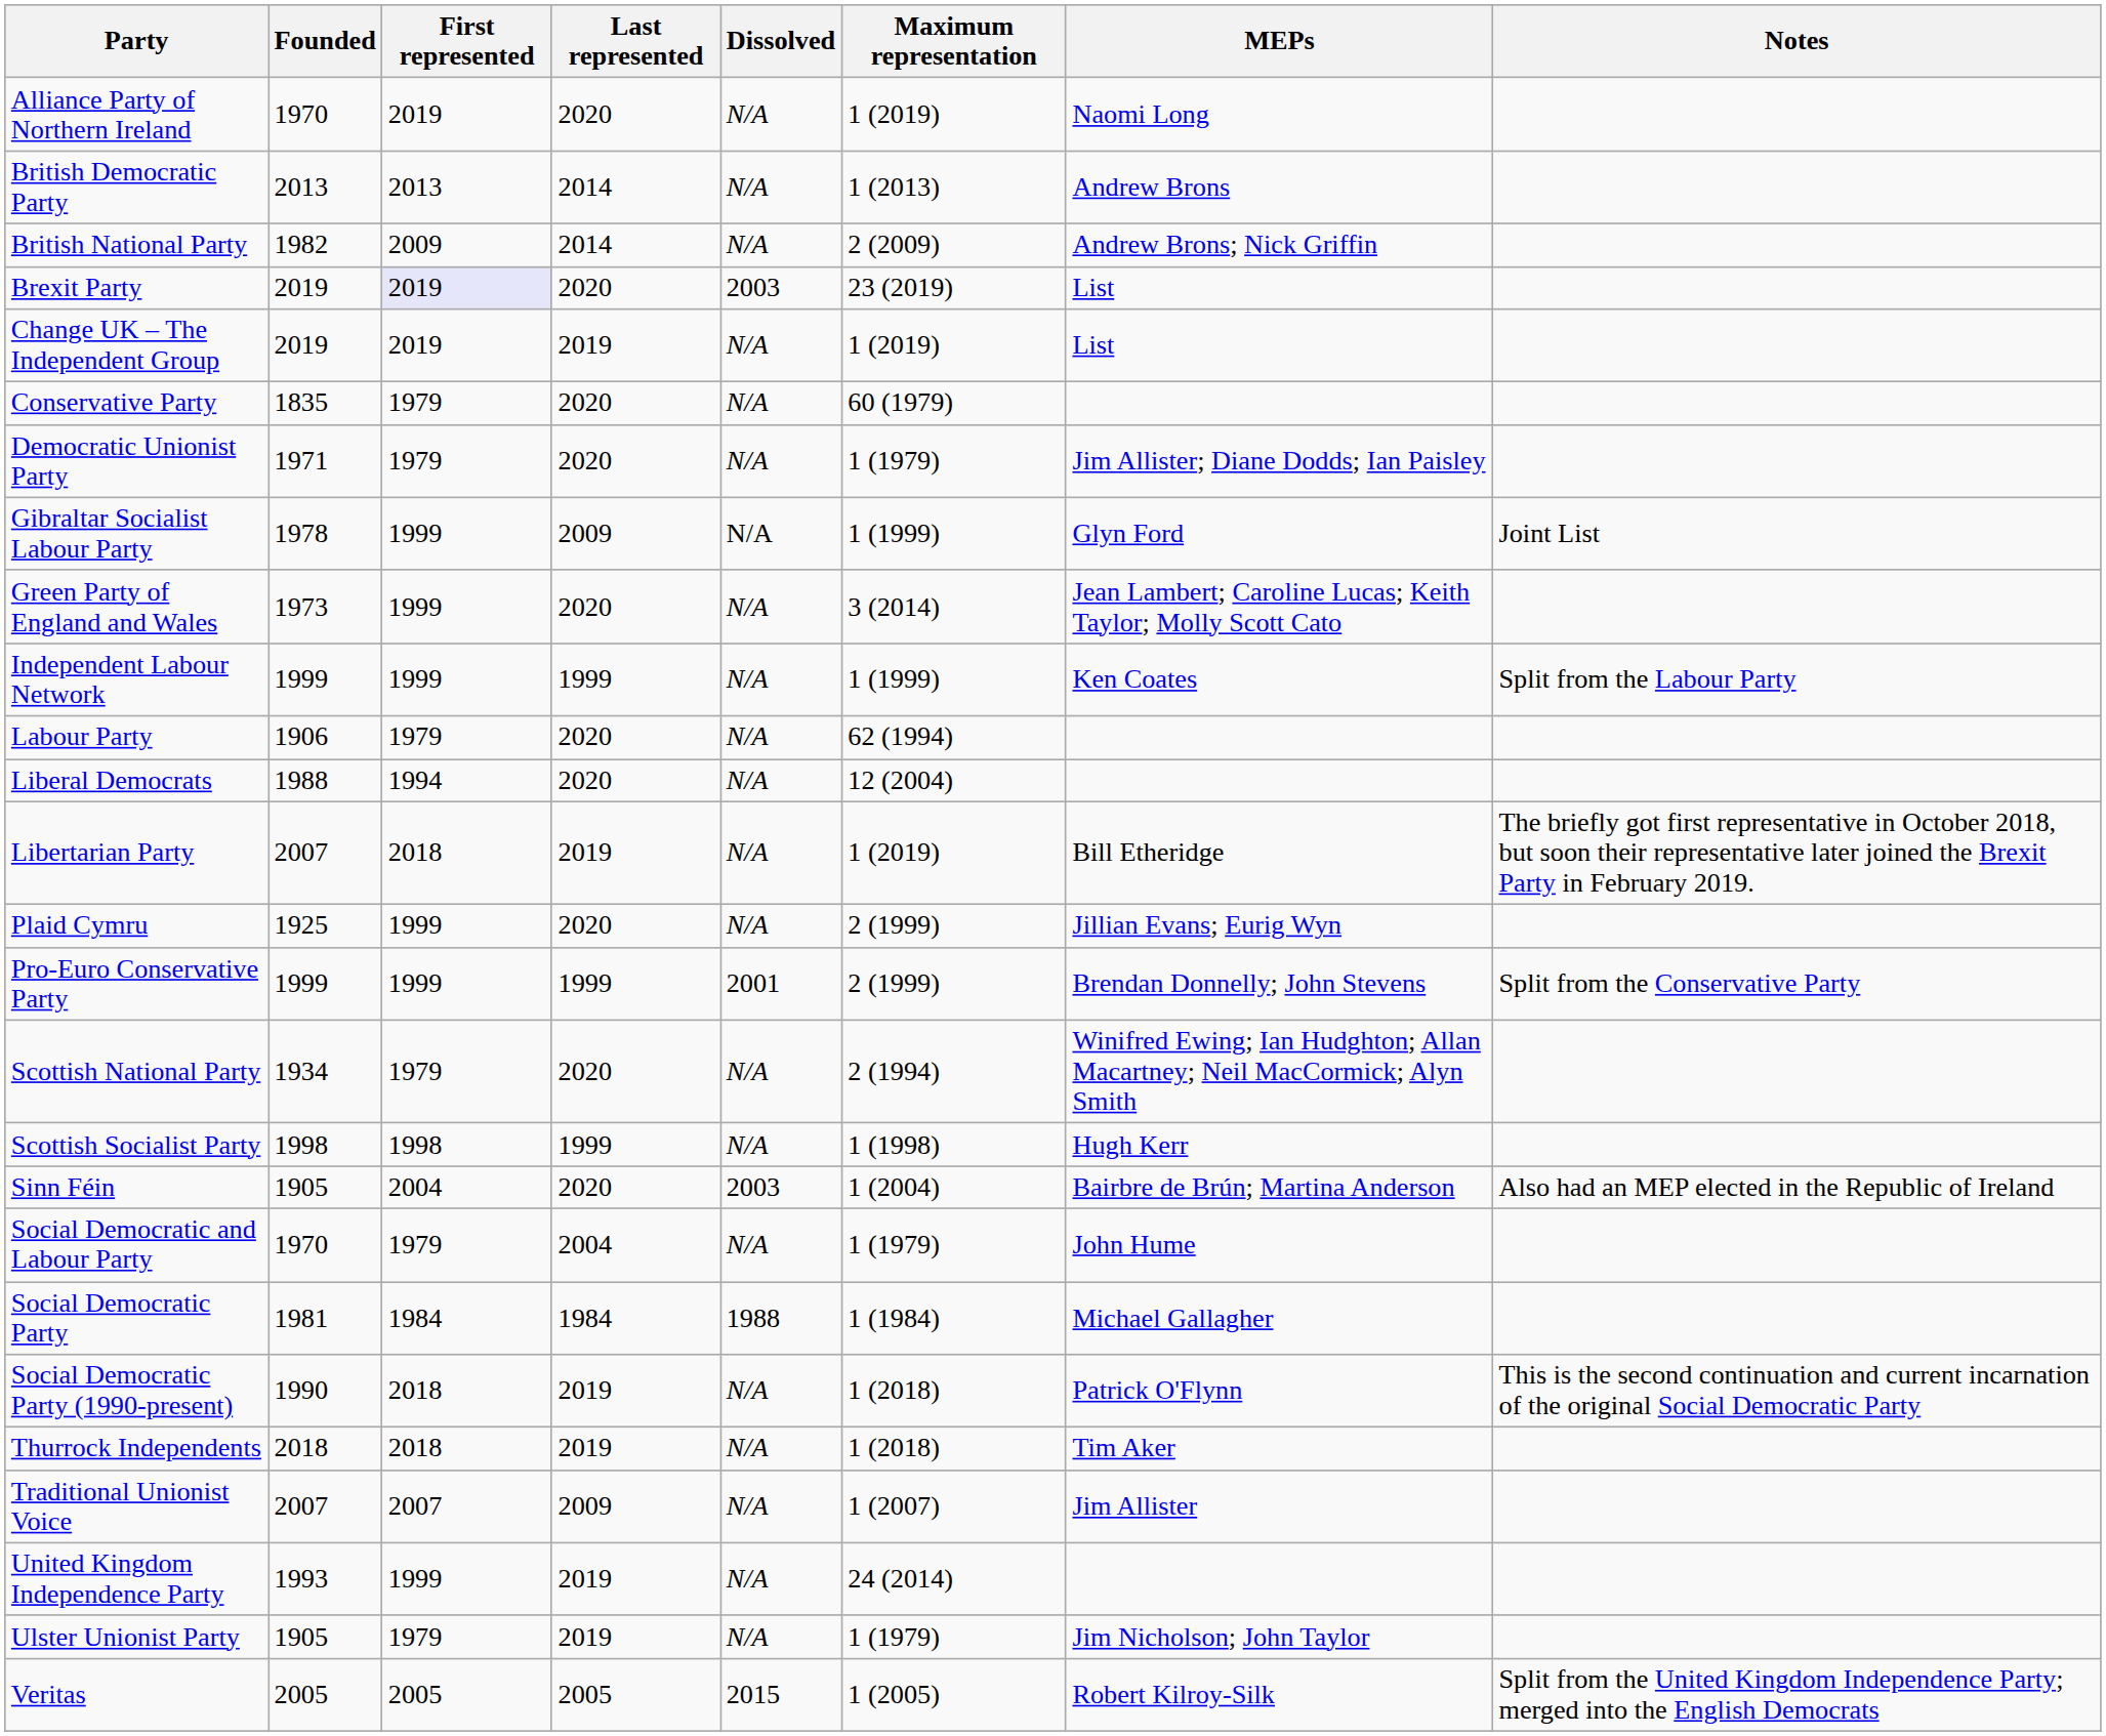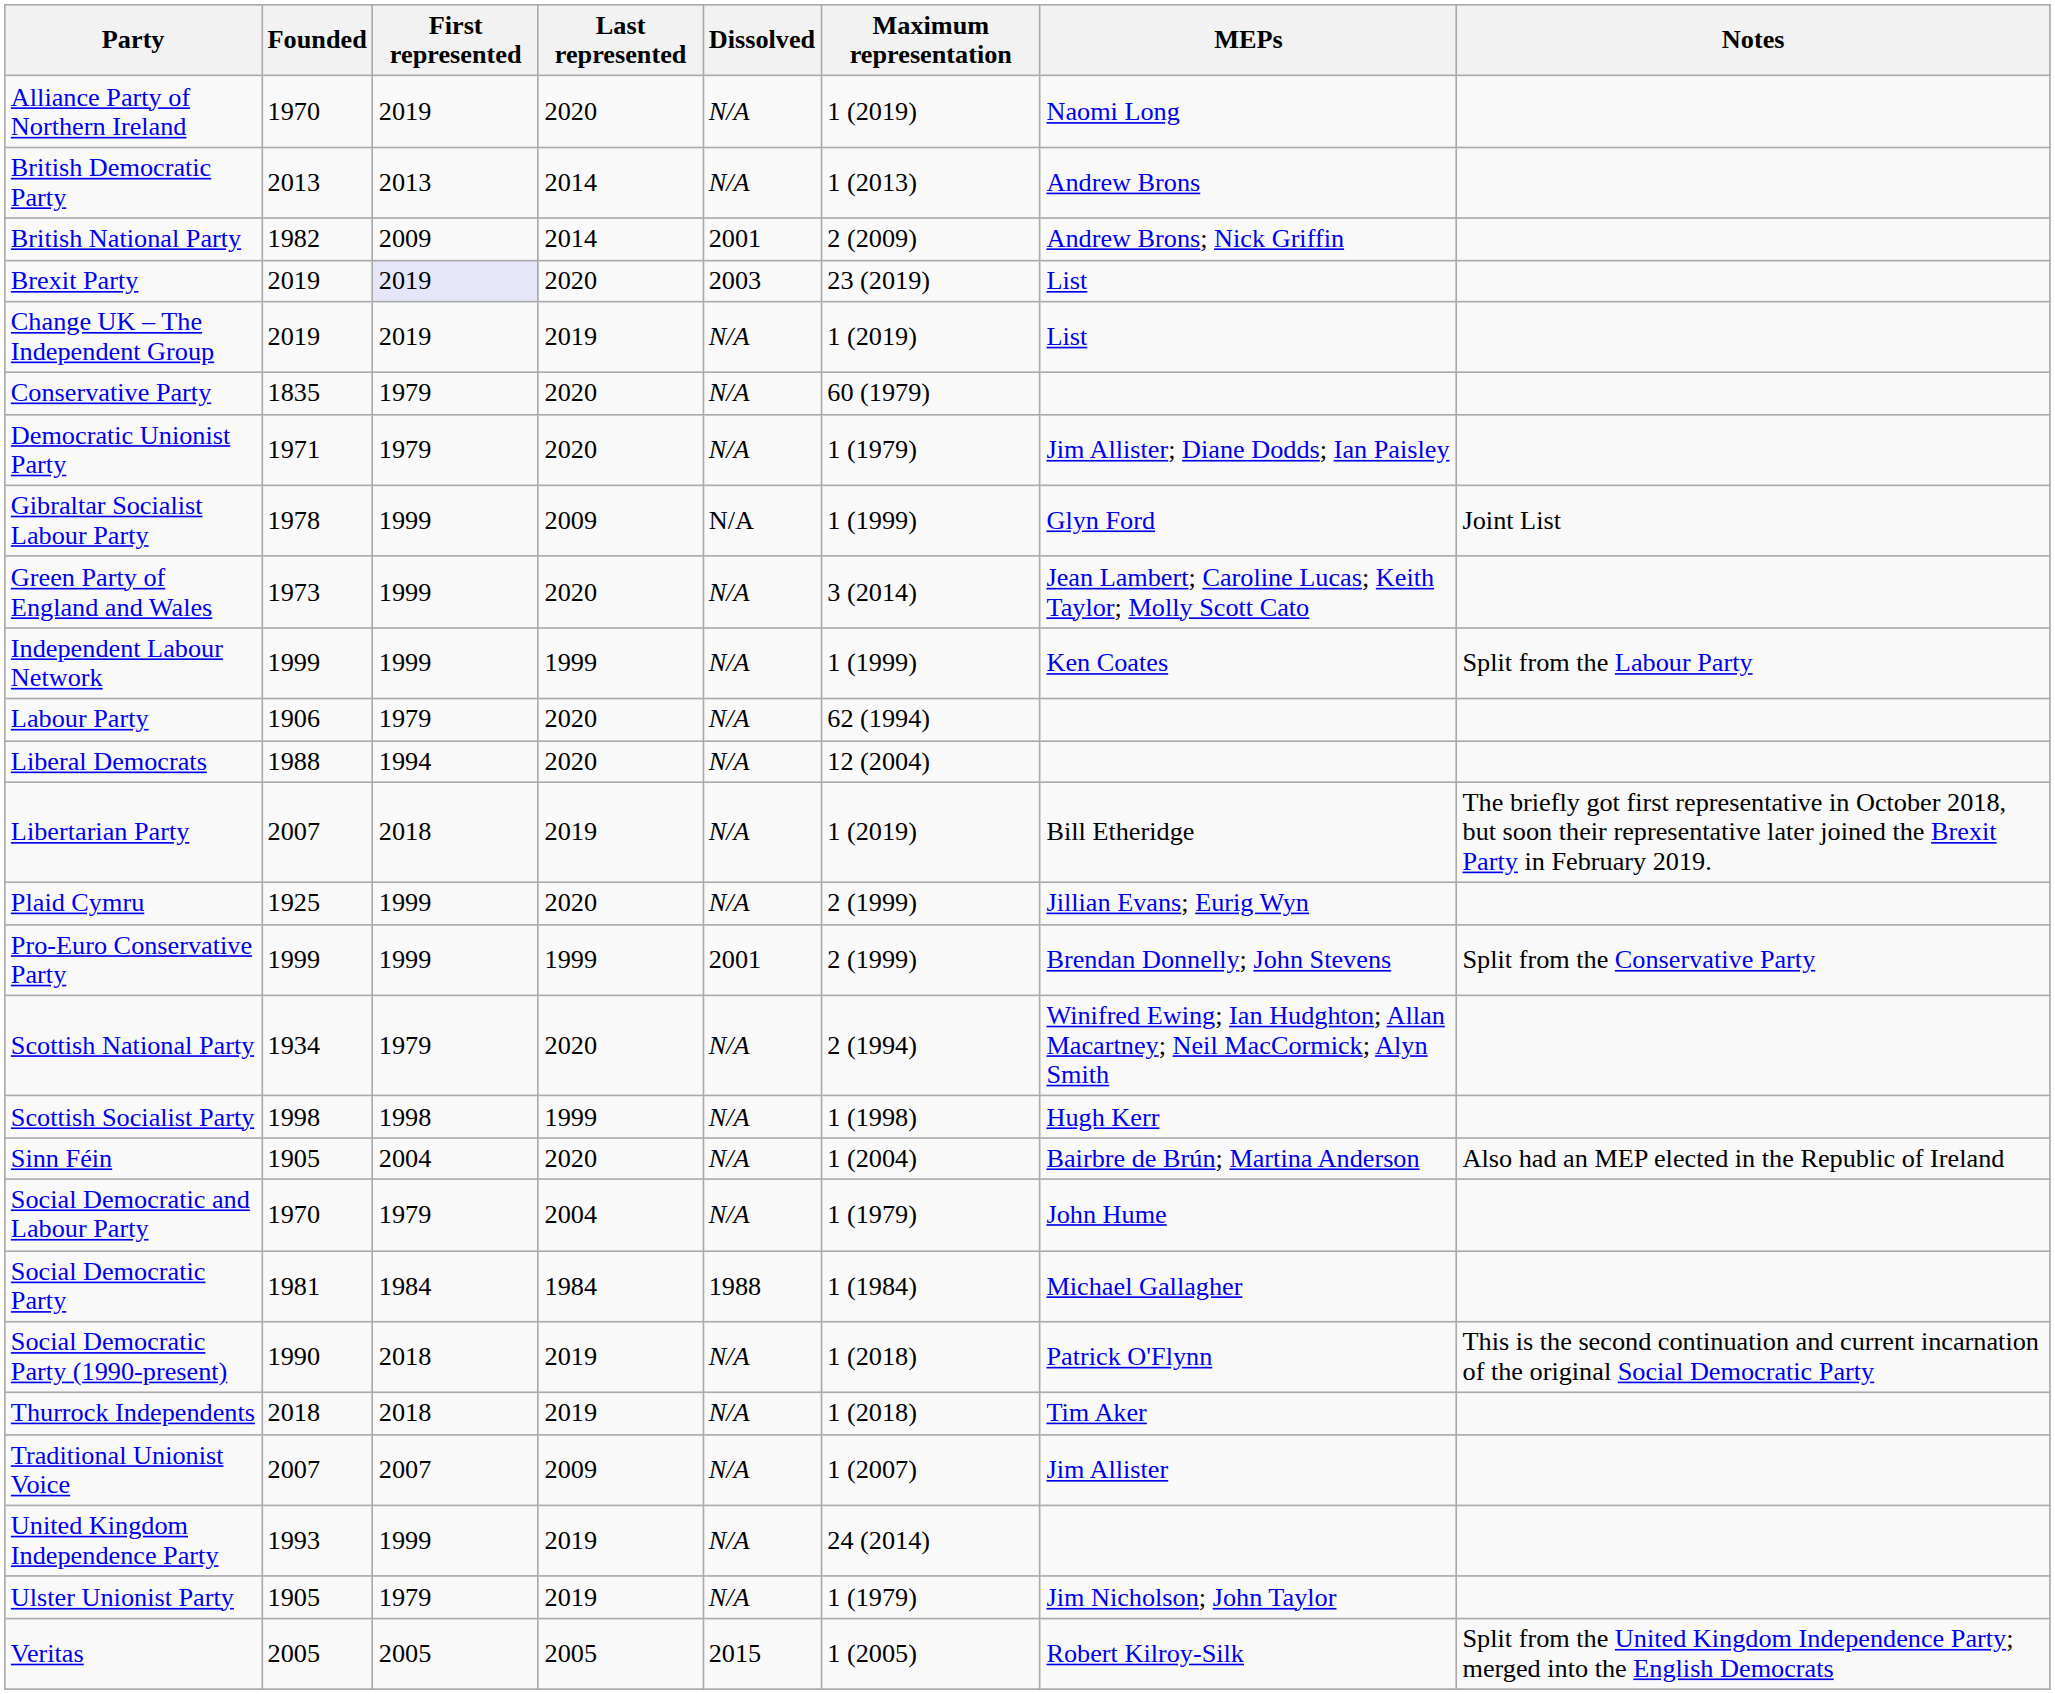British National Party | Dissolved: N/A -> 2001
Sinn Féin | Dissolved: 2003 -> N/A
